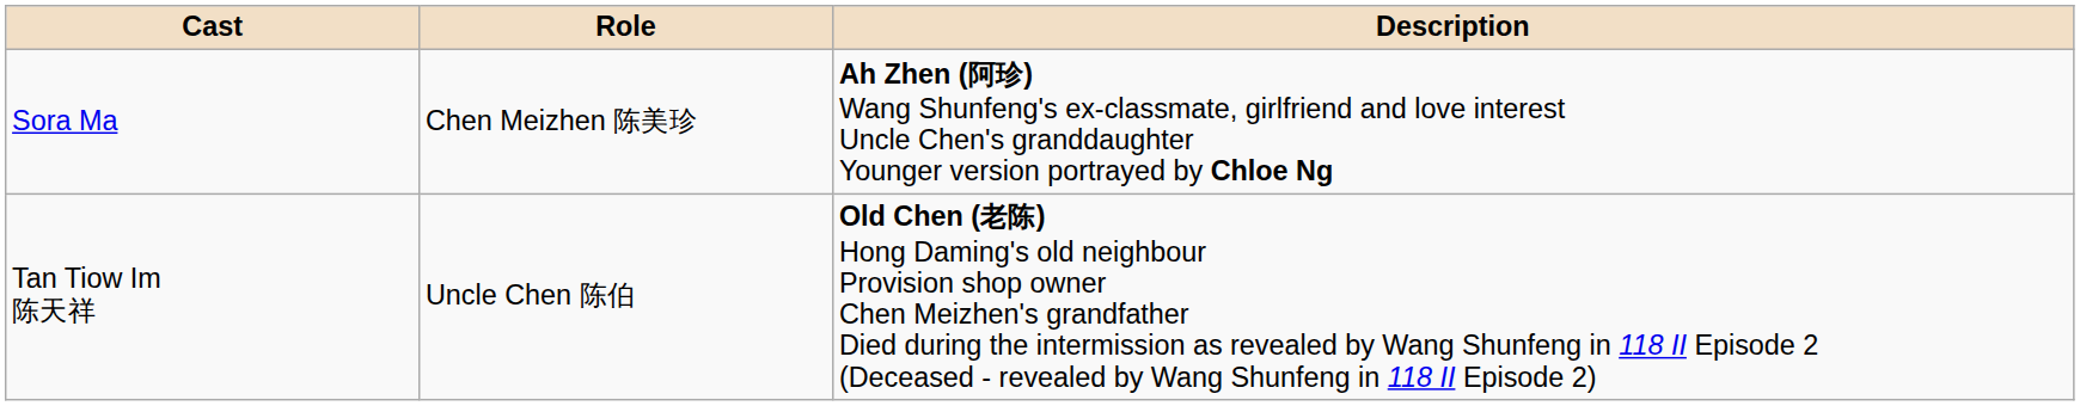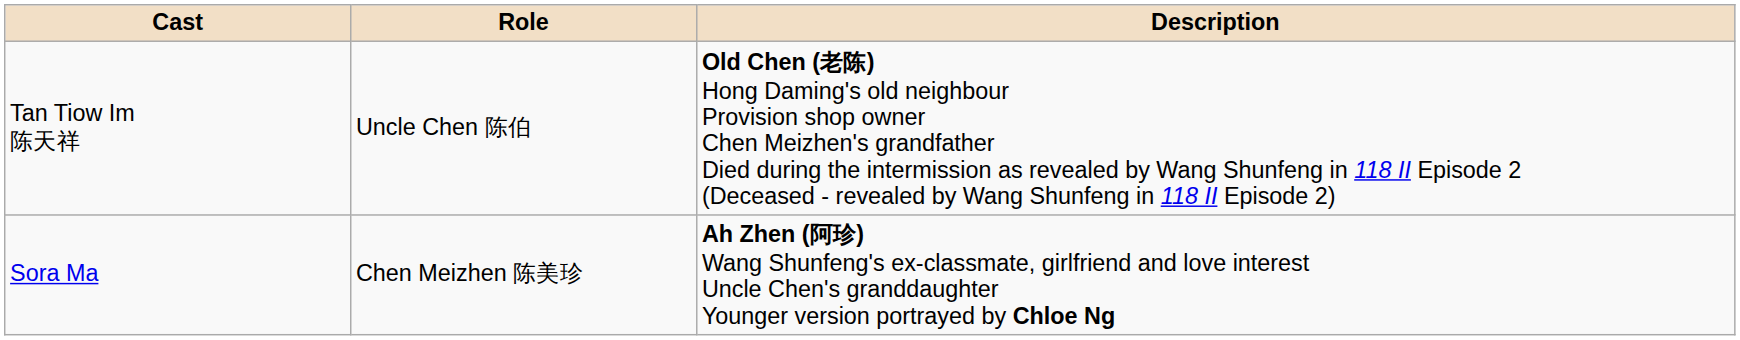rows swapped: Sora Ma <-> Tan Tiow Im 陈天祥
